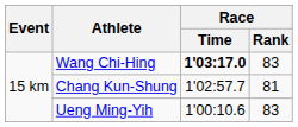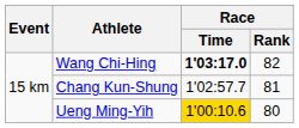Wang Chi-Hing | Race / Rank: 83 -> 82
Ueng Ming-Yih | Race / Time: no background -> gold background
Ueng Ming-Yih | Race / Rank: 83 -> 80
